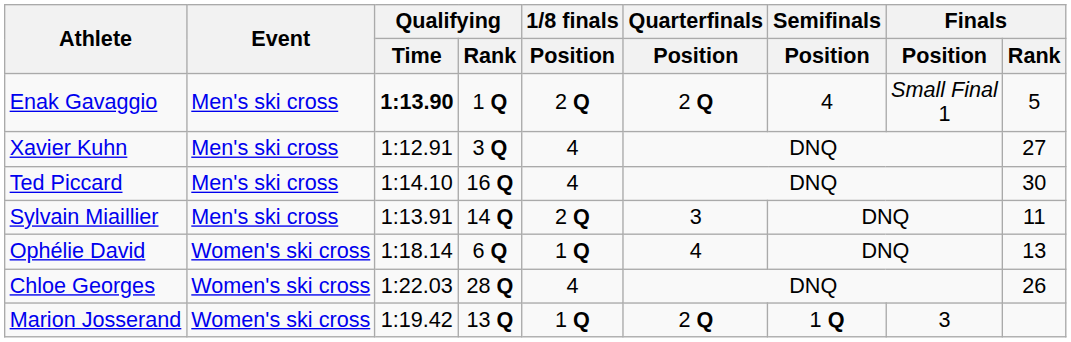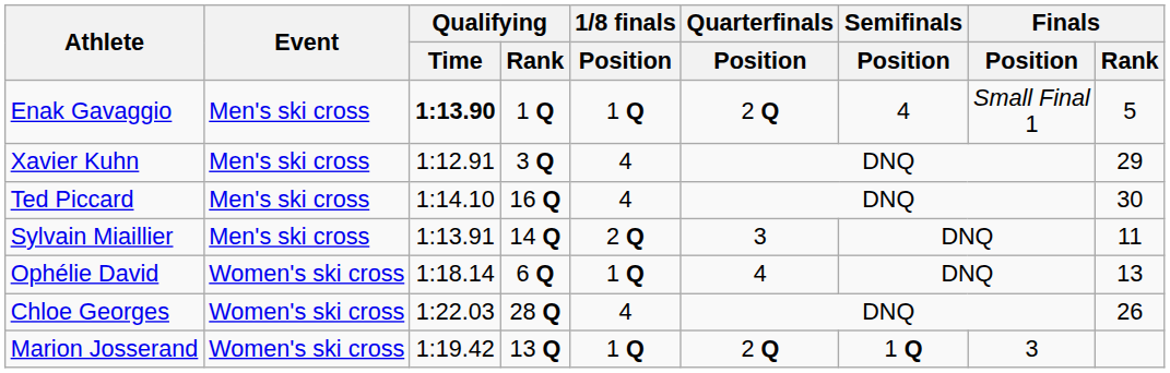Enak Gavaggio | 1/8 finals / Position: 2 Q -> 1 Q
Xavier Kuhn | Finals / Rank: 27 -> 29
